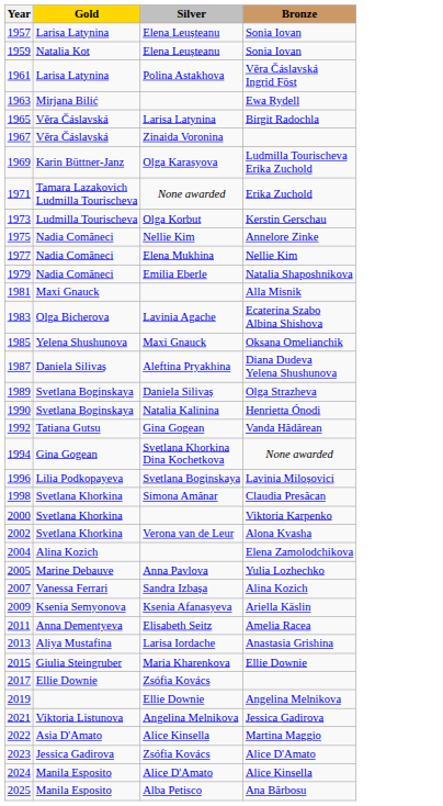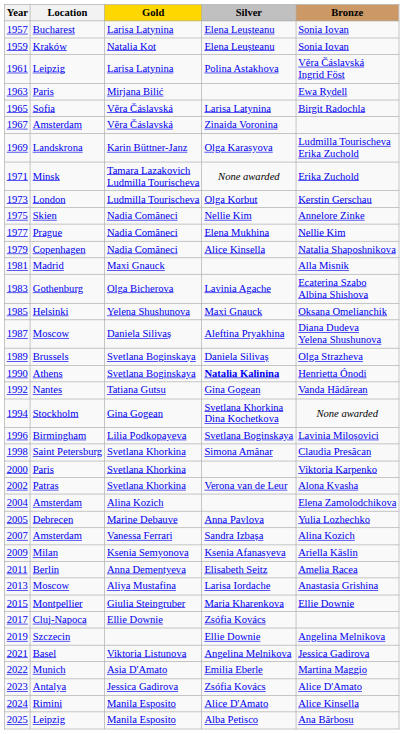+ column: Location | Bucharest | Kraków | Leipzig | Paris | Sofia | Amsterdam | Landskrona | Minsk | London | Skien | Prague | Copenhagen | Madrid | Gothenburg | Helsinki | Moscow | Brussels | Athens | Nantes | Stockholm | Birmingham | Saint Petersburg | Paris | Patras | Amsterdam | Debrecen | Amsterdam | Milan | Berlin | Moscow | Montpellier | Cluj-Napoca | Szczecin | Basel | Munich | Antalya | Rimini | Leipzig
1979 | Silver: Emilia Eberle -> Alice Kinsella
1990 | Silver: normal -> bold
2022 | Silver: Alice Kinsella -> Emilia Eberle
